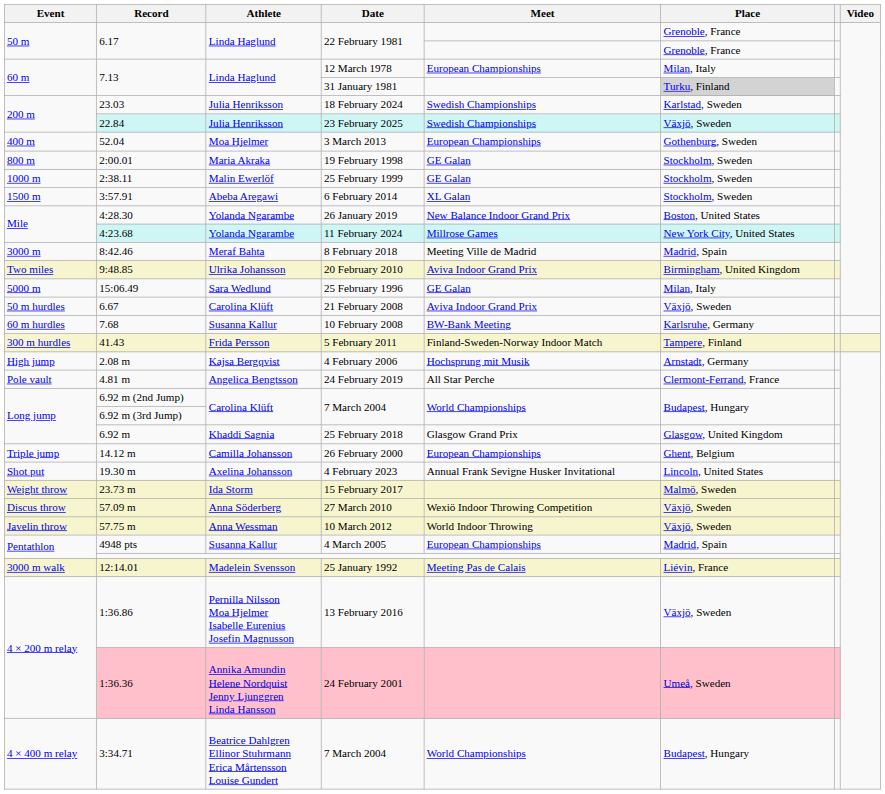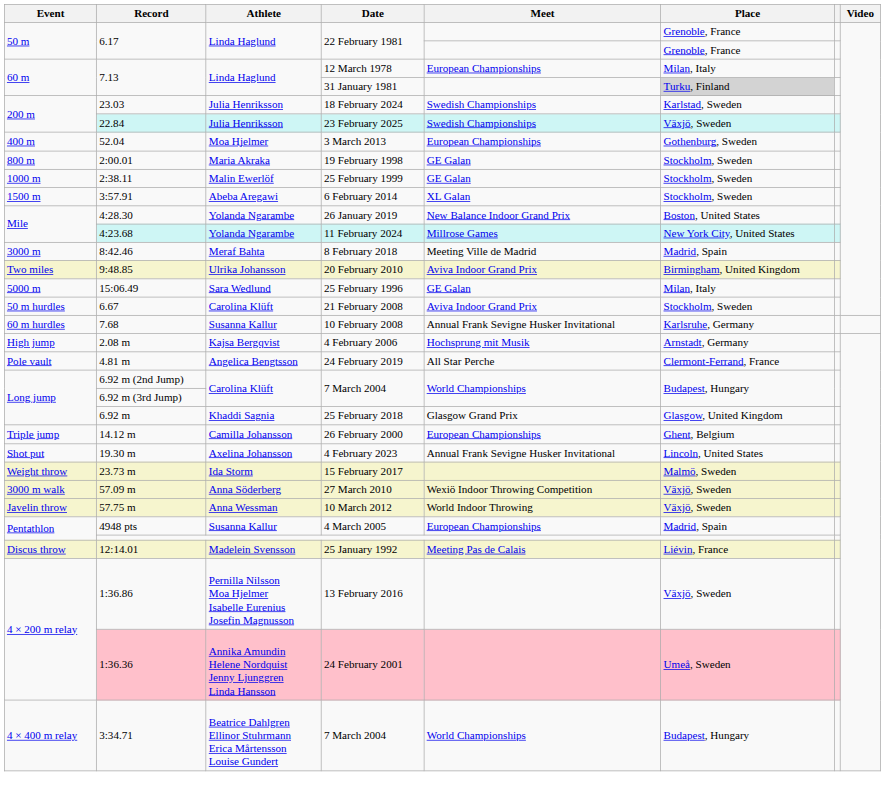21 February 2008 | Place: Växjö, Sweden -> Stockholm, Sweden
10 February 2008 | Meet: BW-Bank Meeting -> Annual Frank Sevigne Husker Invitational
- row: 300 m hurdles | 41.43 | Frida Persson | 5 February 2011 | Finland-Sweden-Norway Indoor Match | Tampere, Finland
27 March 2010 | Event: Discus throw -> 3000 m walk
25 January 1992 | Event: 3000 m walk -> Discus throw
